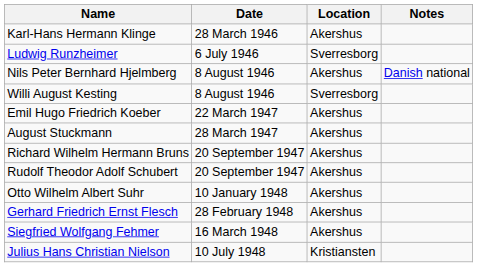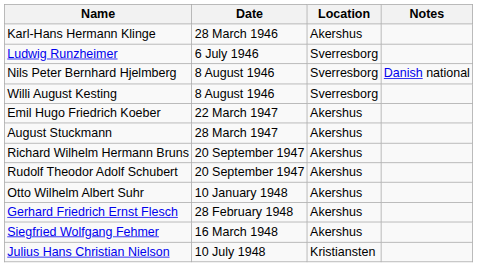Nils Peter Bernhard Hjelmberg | Location: Akershus -> Sverresborg
